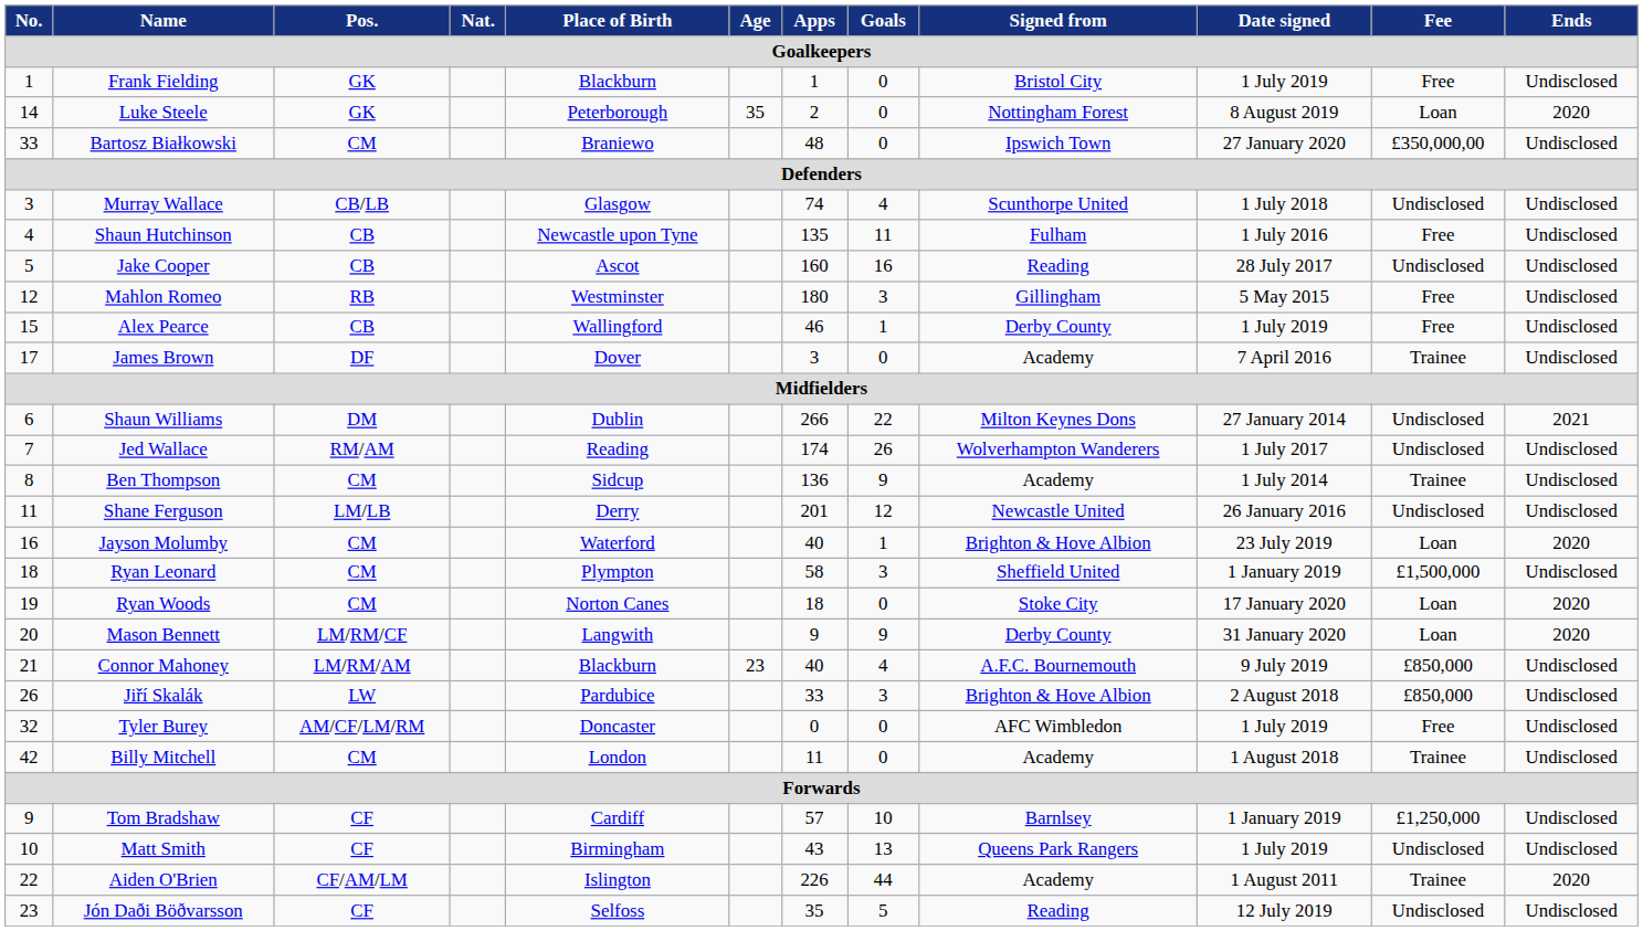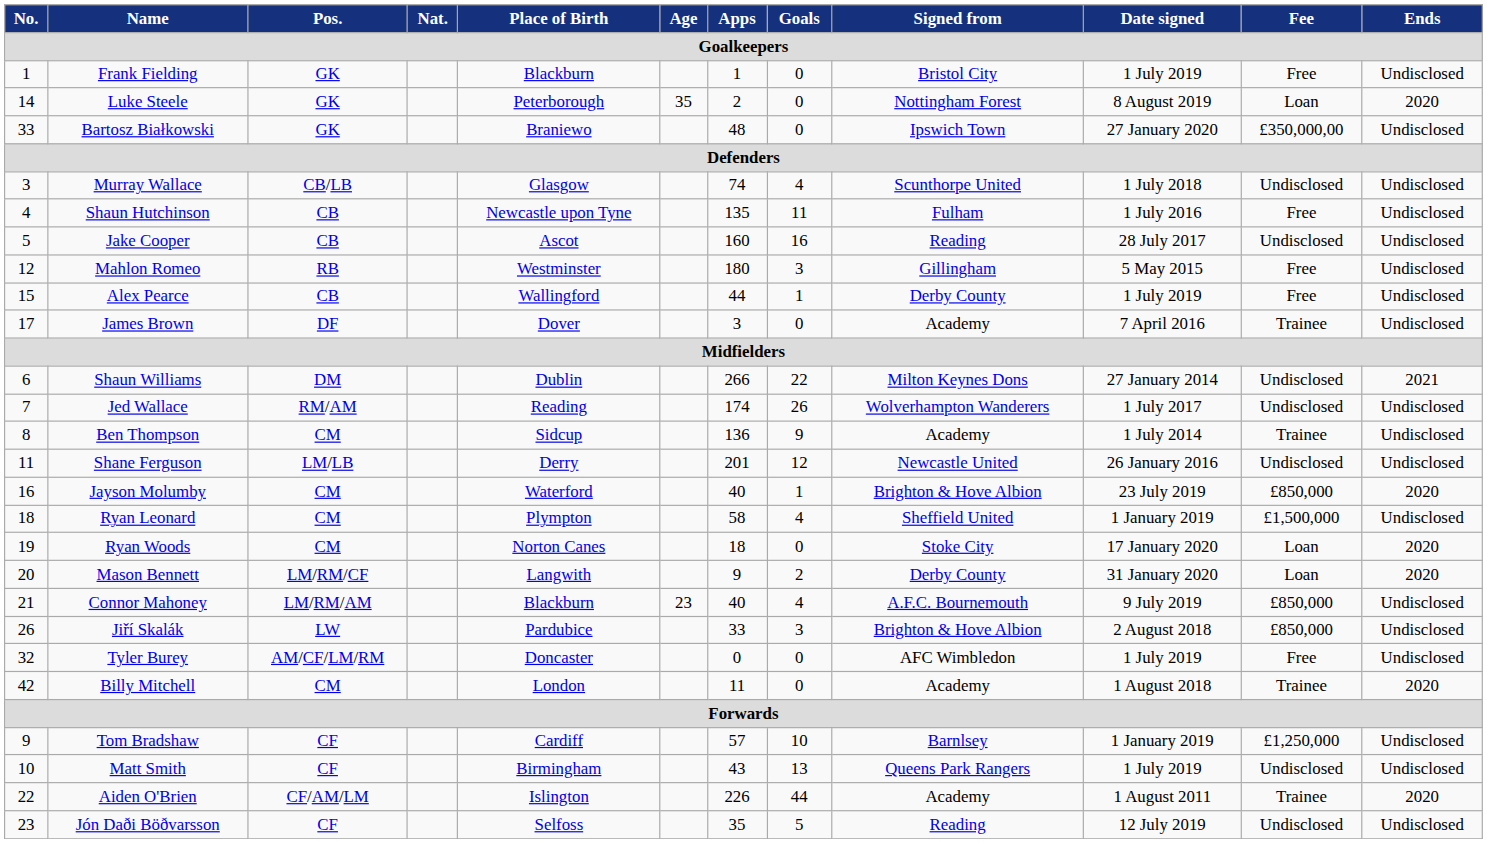Bartosz Białkowski | Pos.: CM -> GK
Alex Pearce | Apps: 46 -> 44
Jayson Molumby | Fee: Loan -> £850,000
Ryan Leonard | Goals: 3 -> 4
Mason Bennett | Goals: 9 -> 2
Billy Mitchell | Ends: Undisclosed -> 2020
